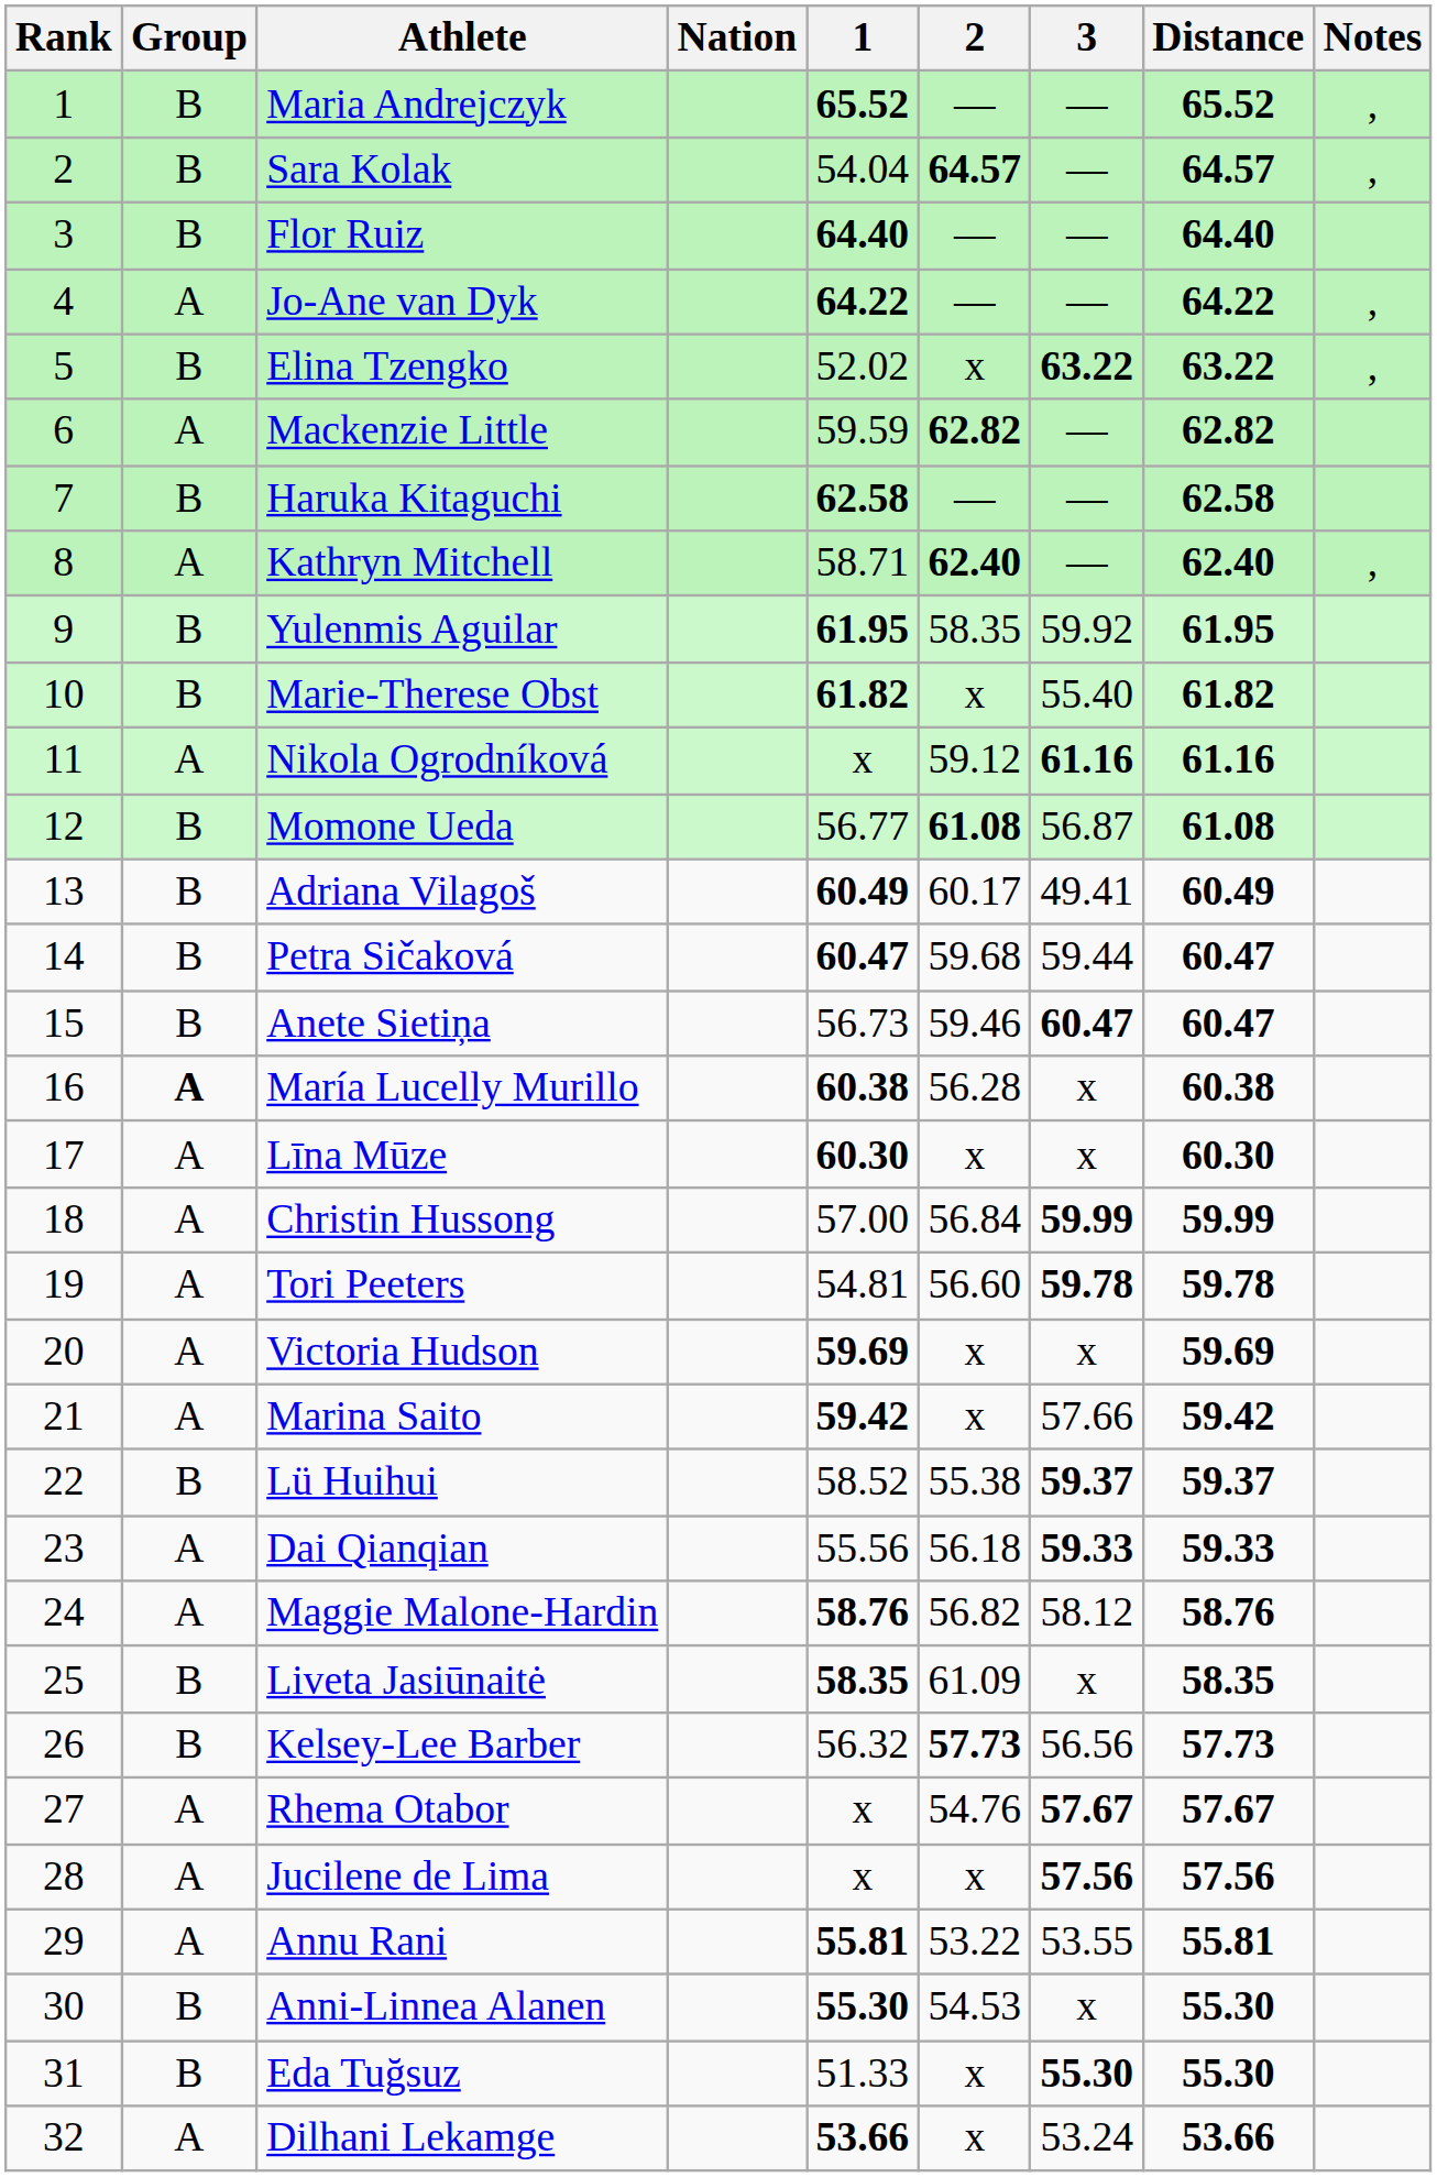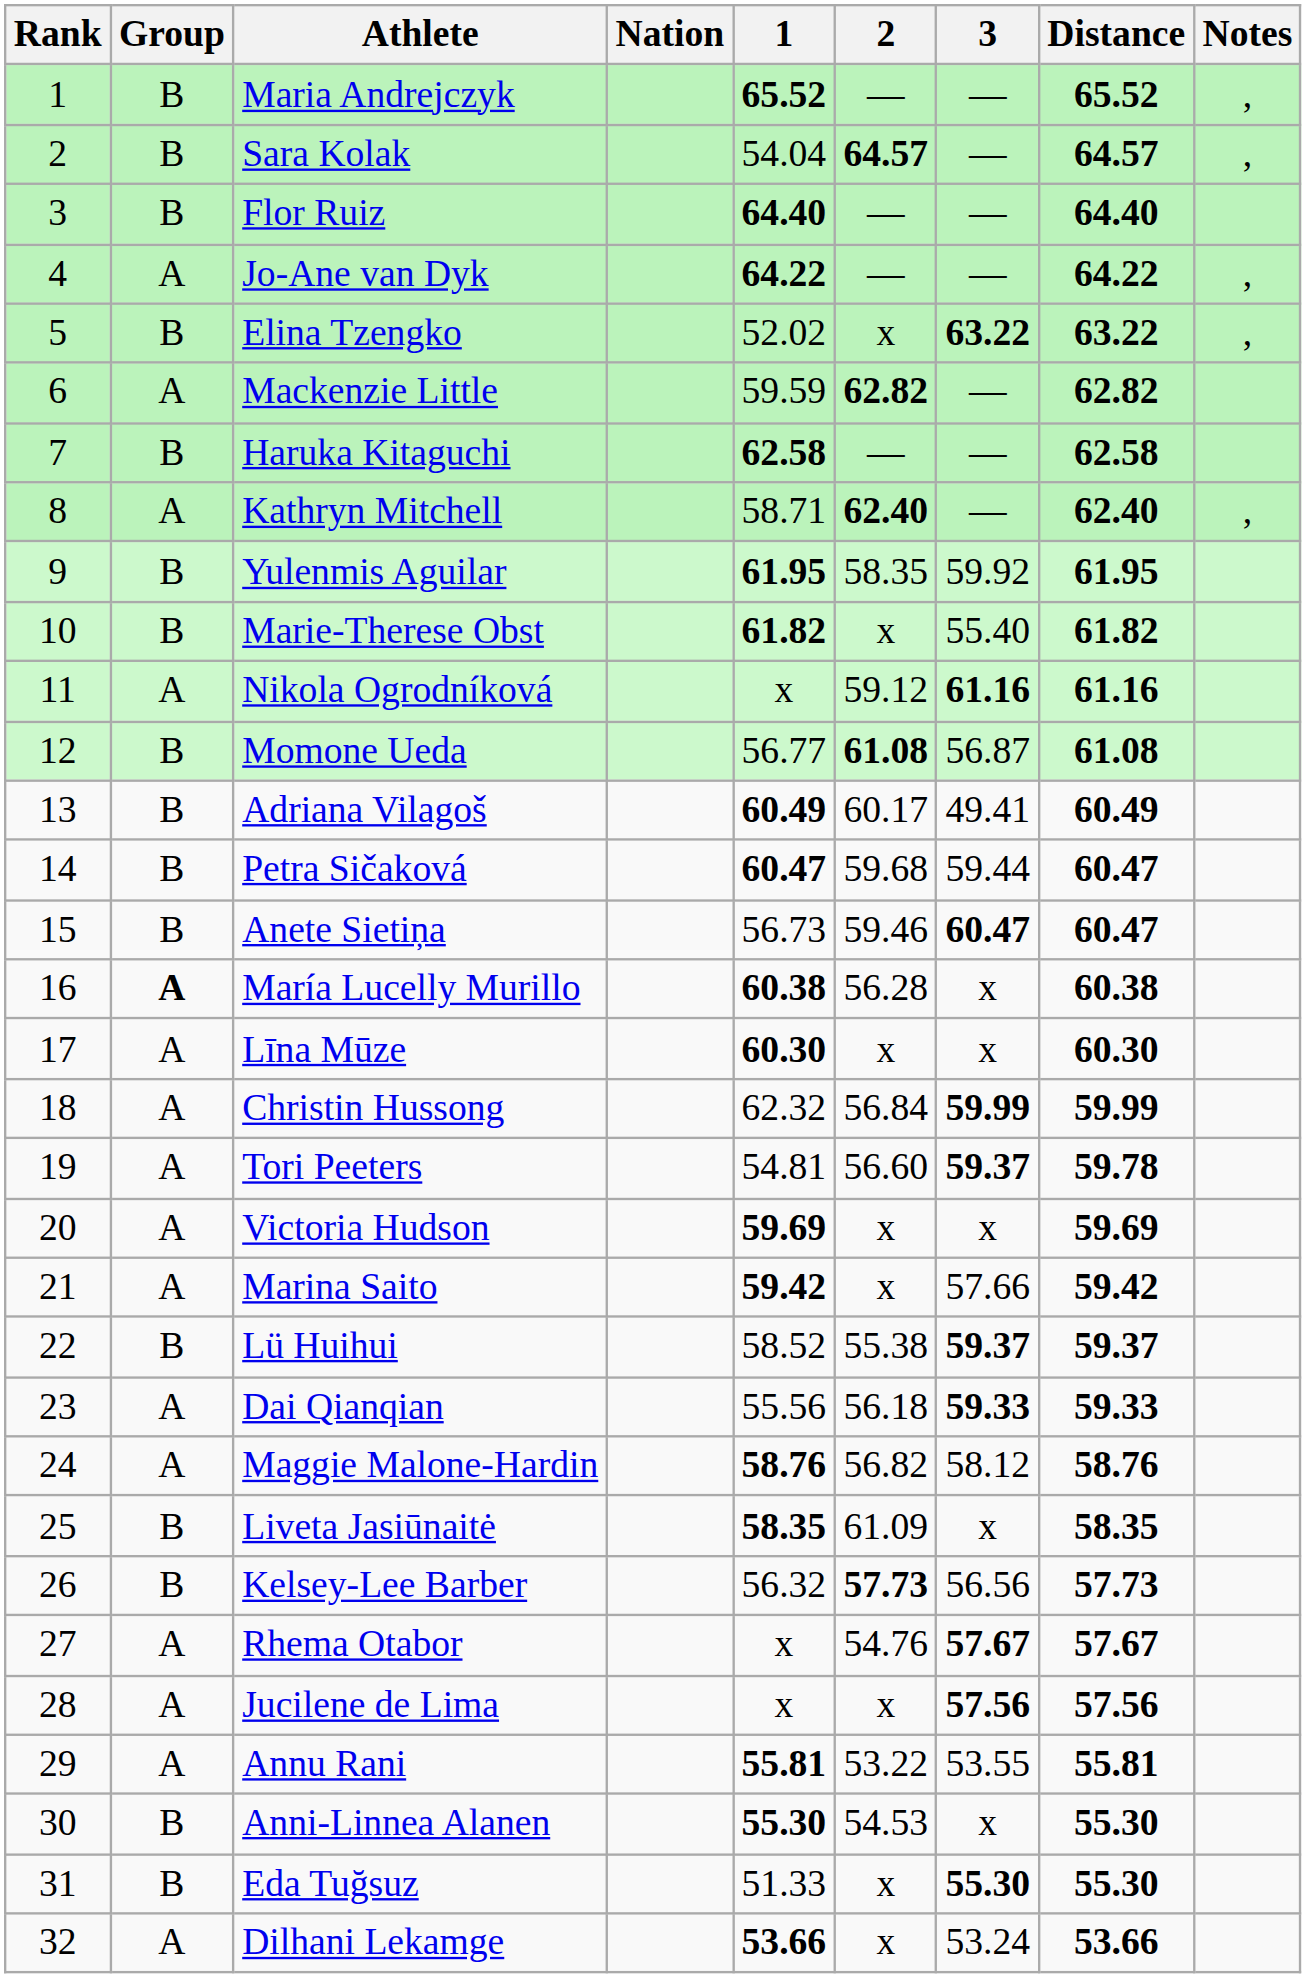Christin Hussong | 1: 57.00 -> 62.32
Tori Peeters | 3: 59.78 -> 59.37
